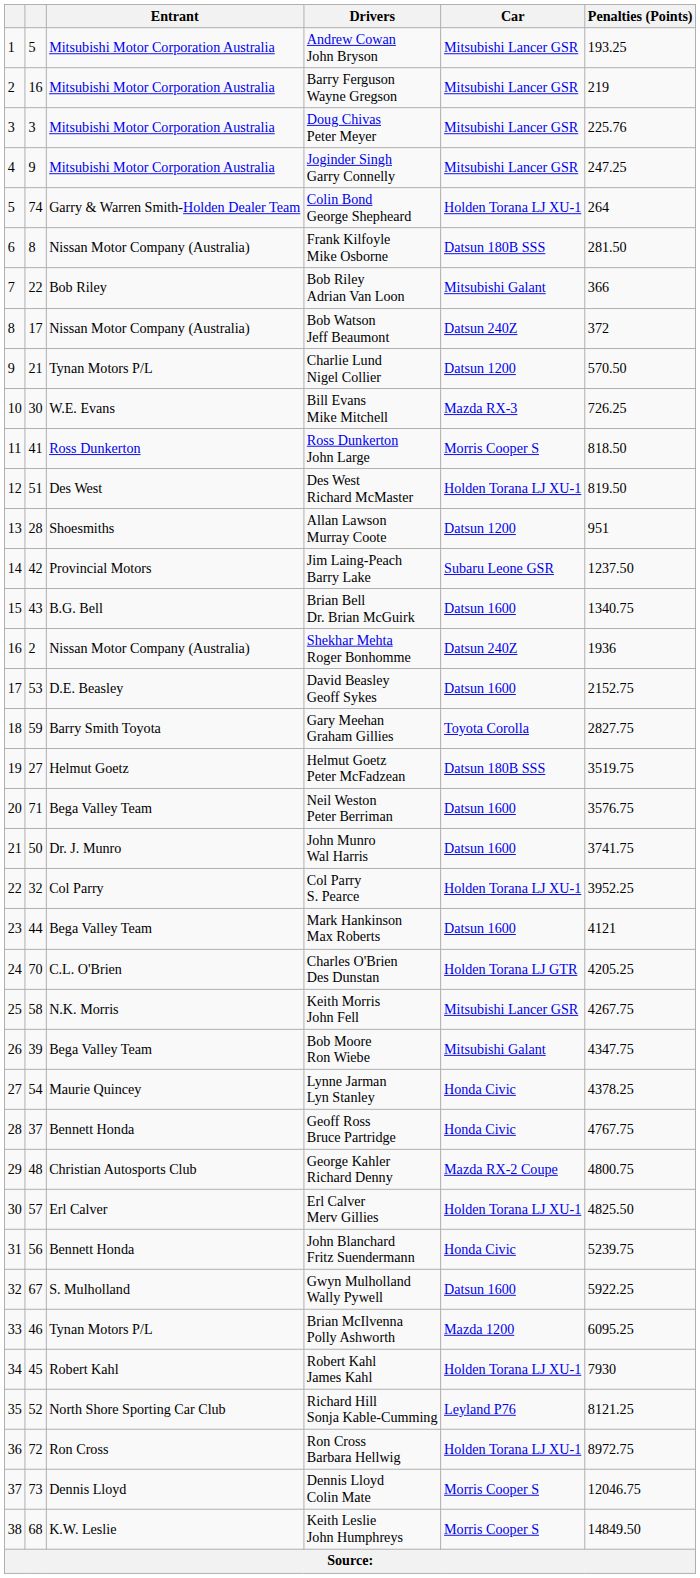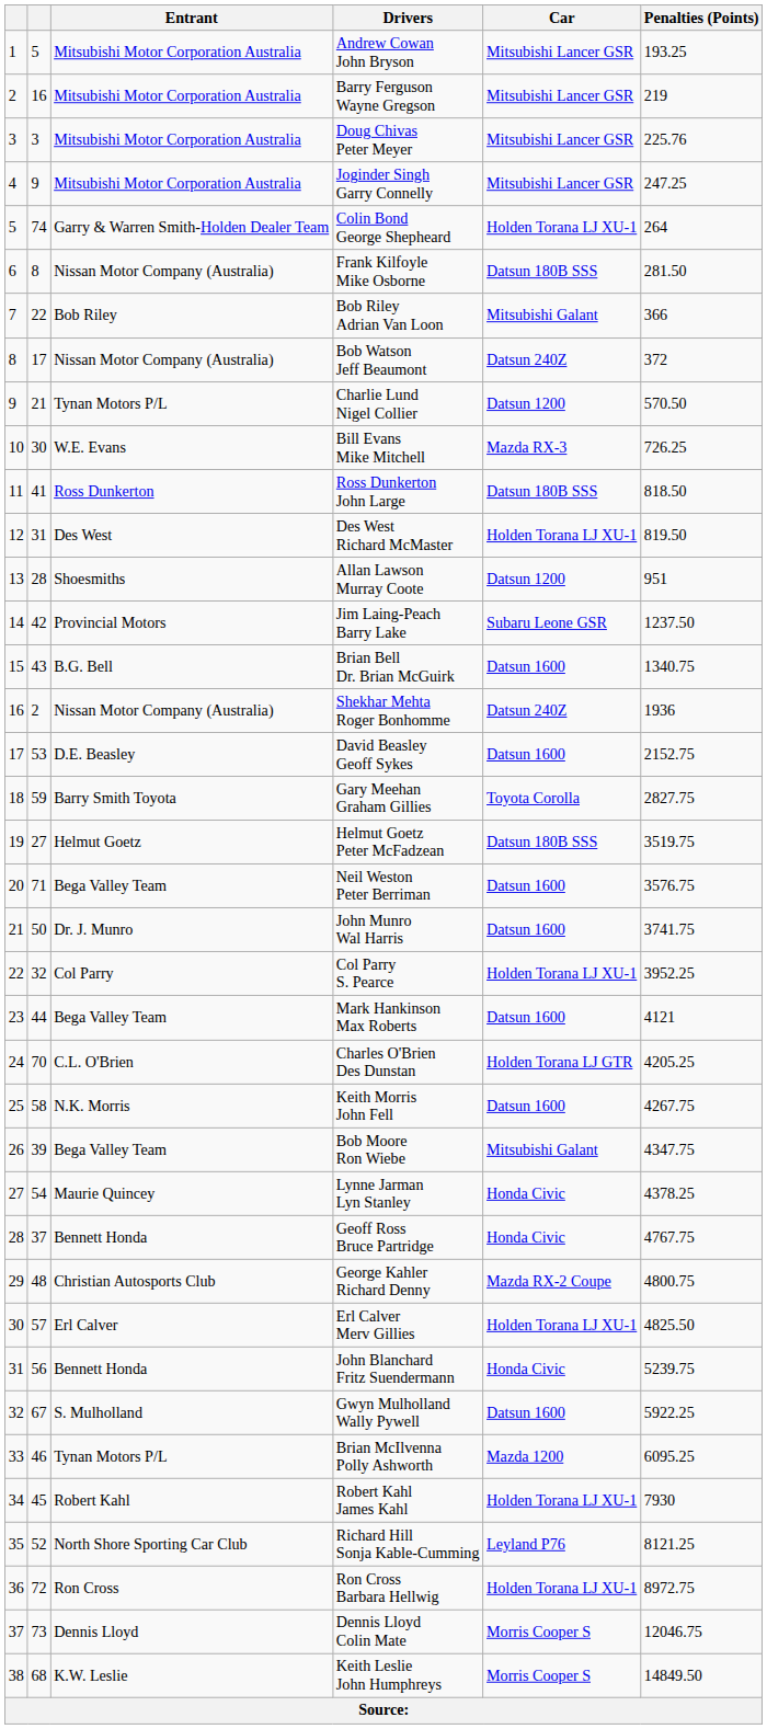Ross Dunkerton John Large | Car: Morris Cooper S -> Datsun 180B SSS
Des West Richard McMaster | column 2: 51 -> 31
Keith Morris John Fell | Car: Mitsubishi Lancer GSR -> Datsun 1600
